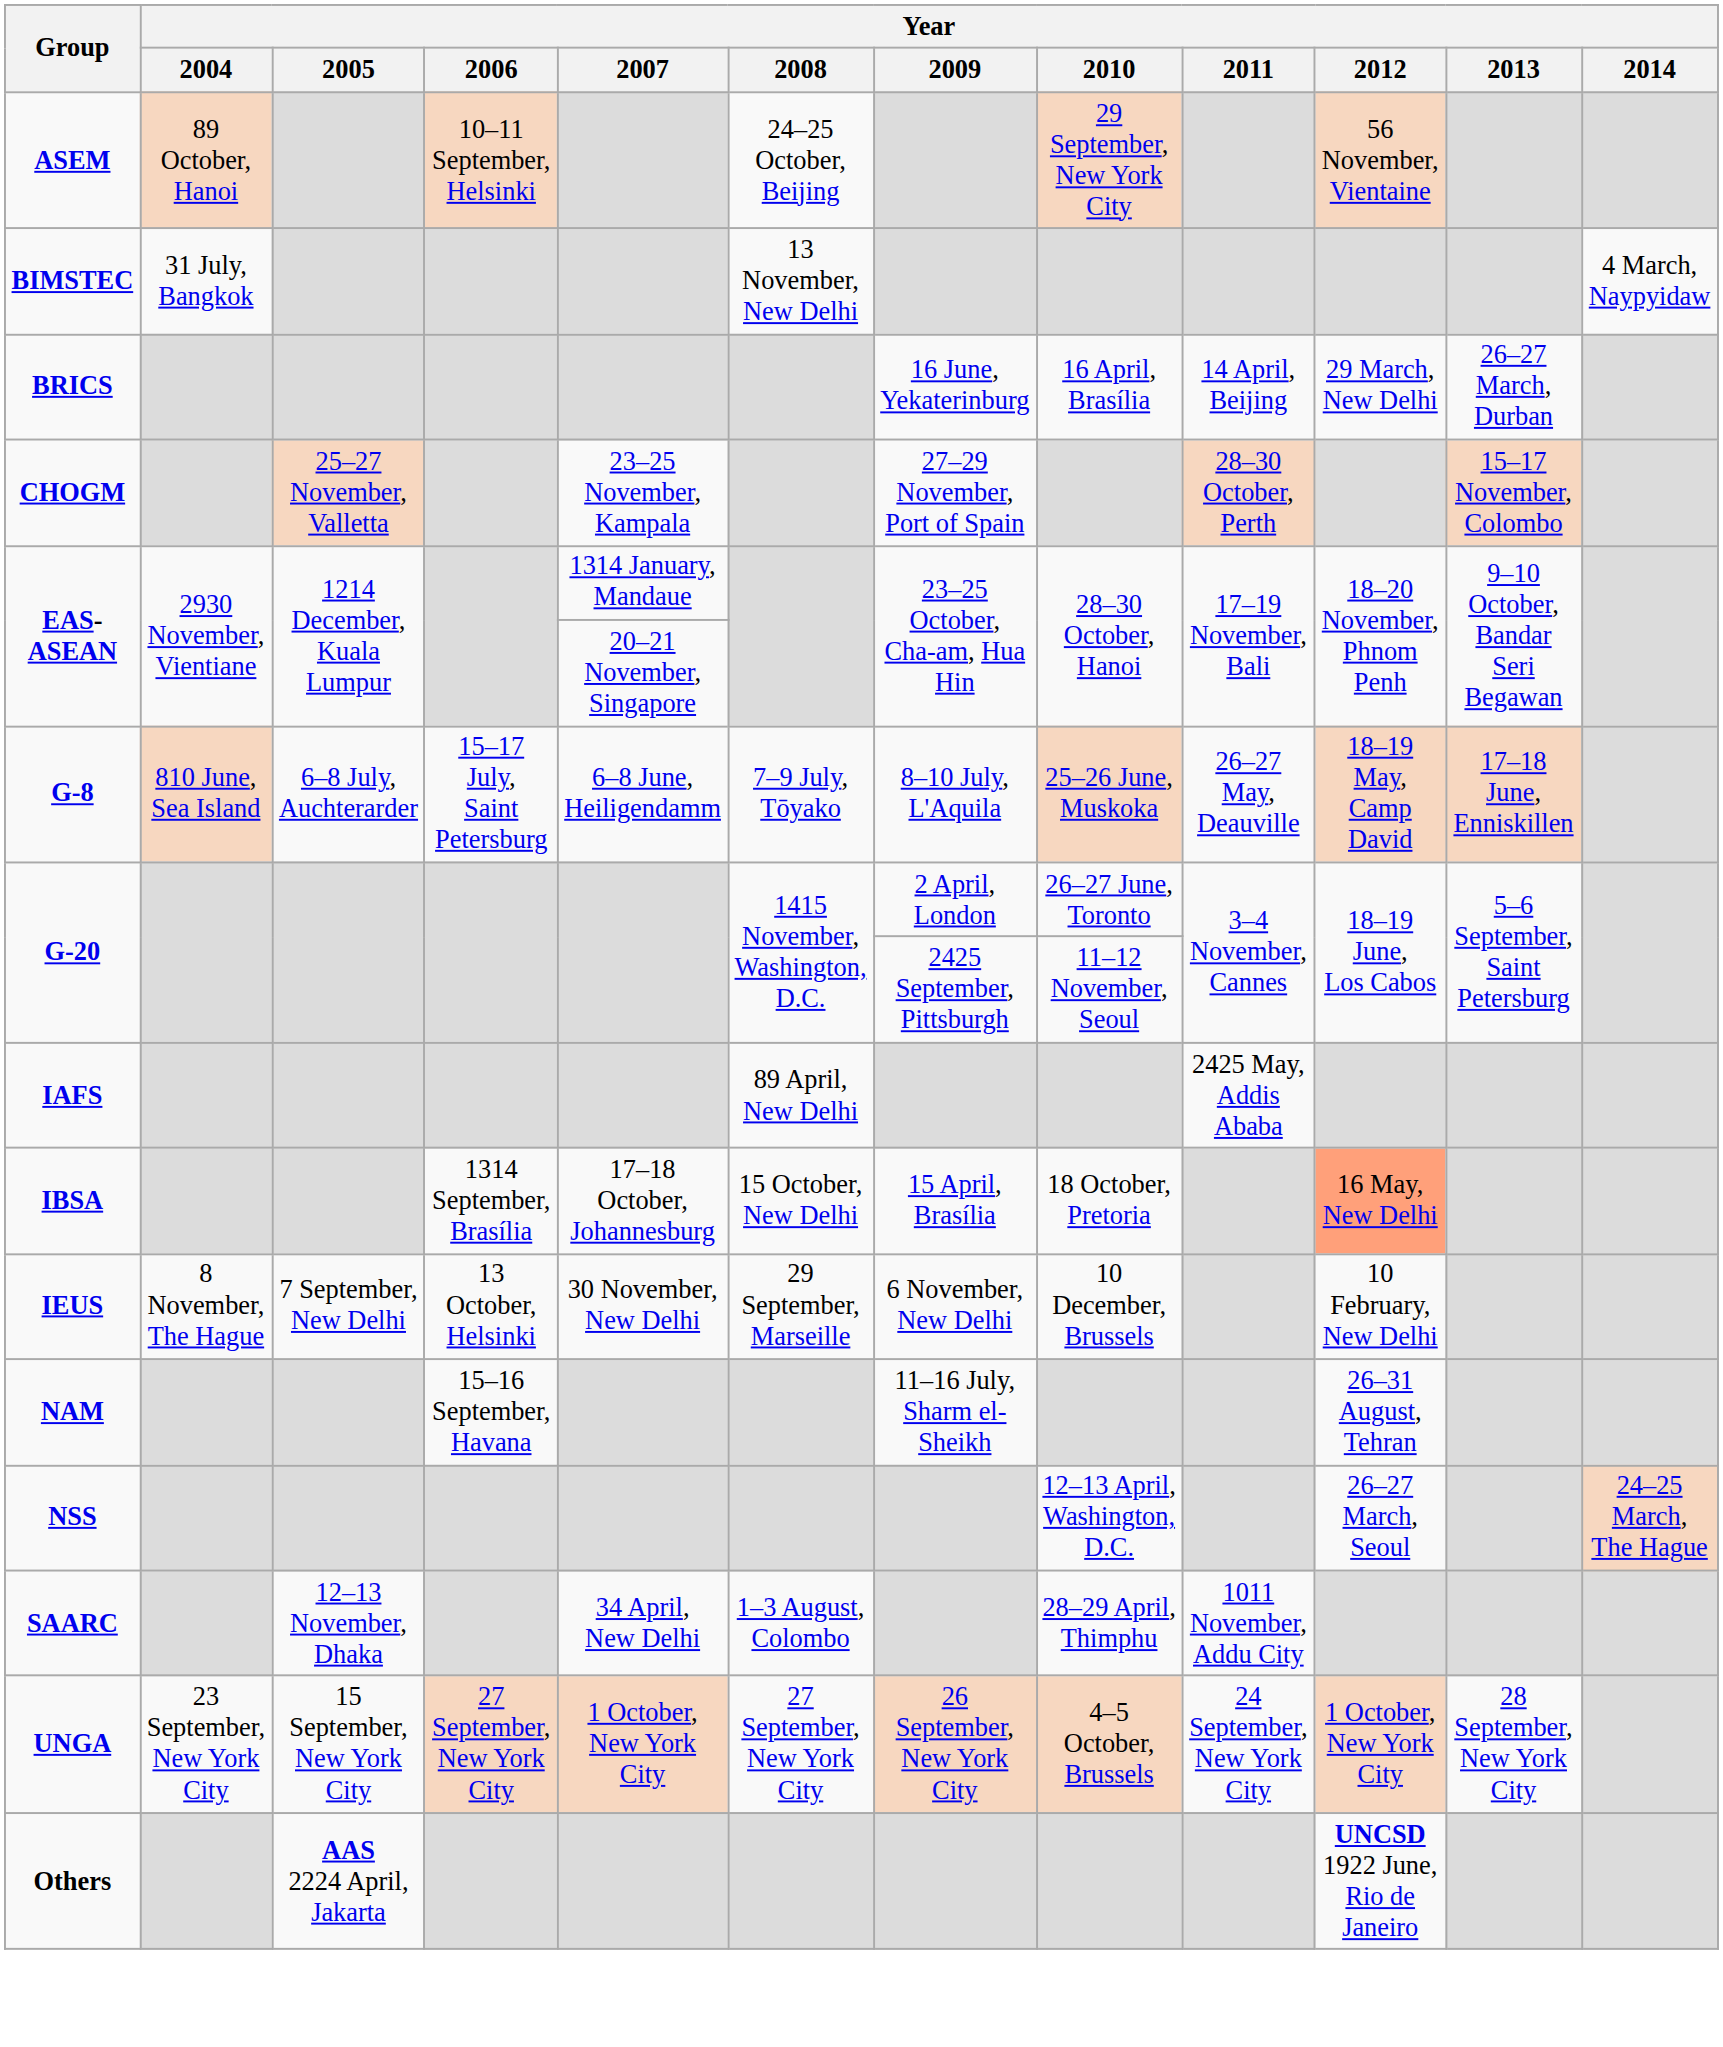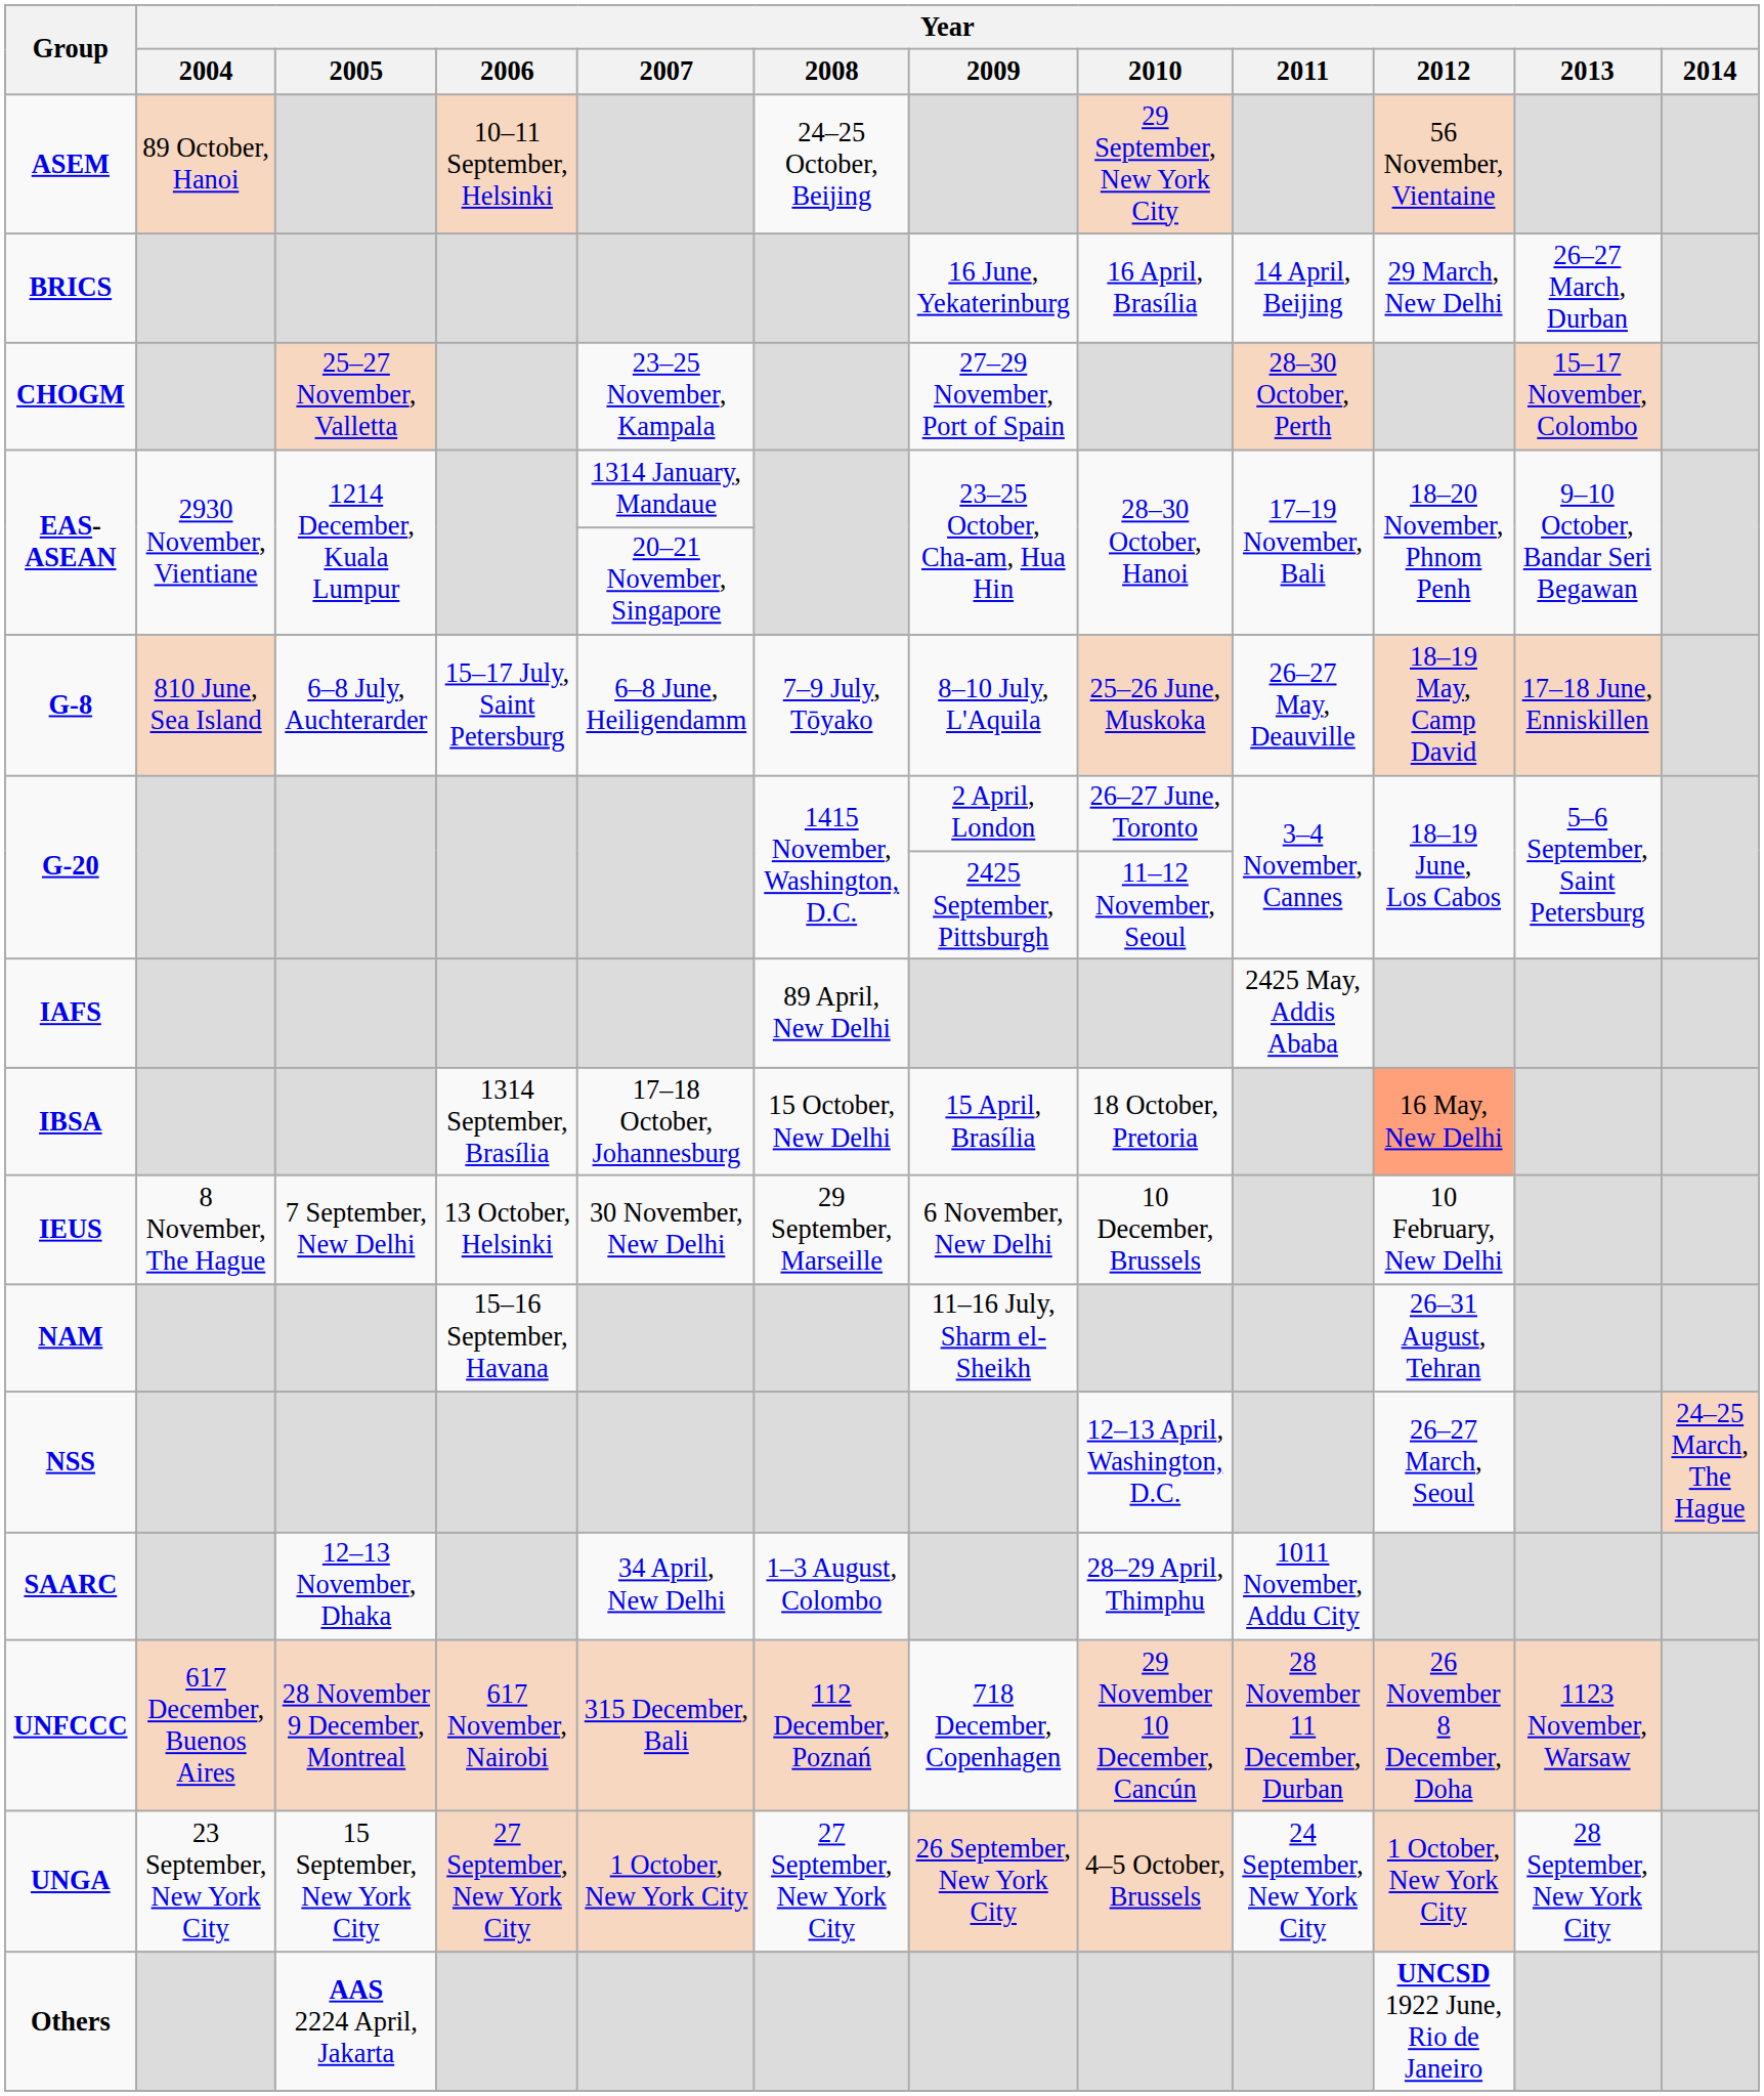- row: BIMSTEC | 31 July, Bangkok | 13 November, New Delhi | 4 March, Naypyidaw
+ row: UNFCCC | 617 December, Buenos Aires | 28 November 9 December, Montreal | 617 November, Nairobi | 315 December, Bali | 112 December, Poznań | 718 December, Copenhagen | 29 November 10 December, Cancún | 28 November 11 December, Durban | 26 November 8 December, Doha | 1123 November, Warsaw
